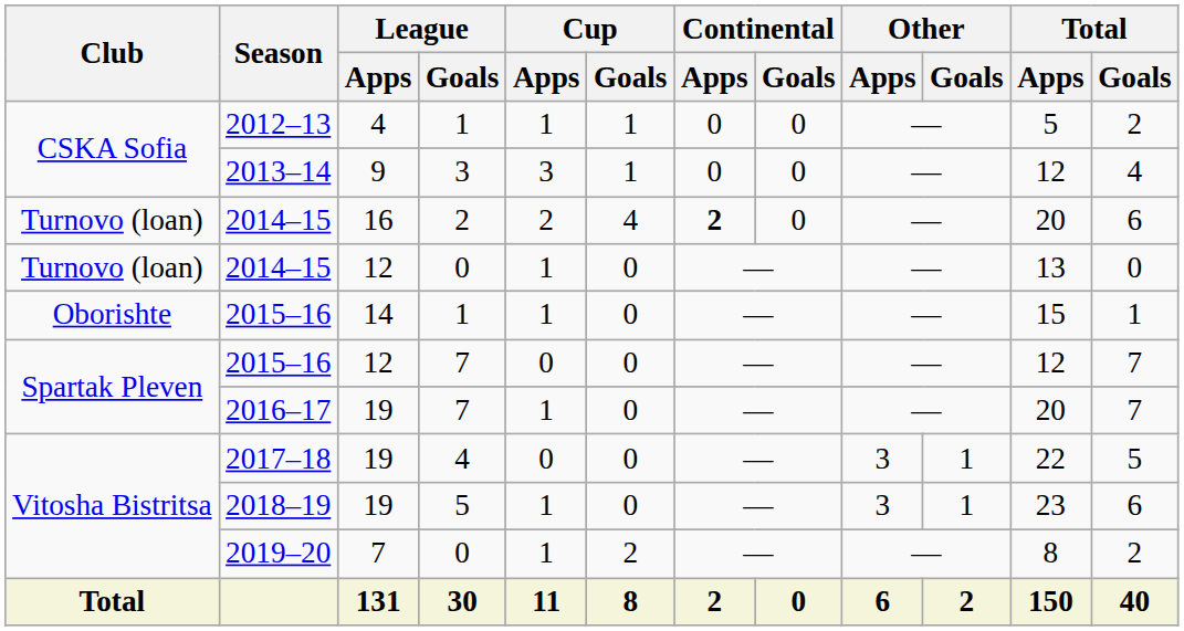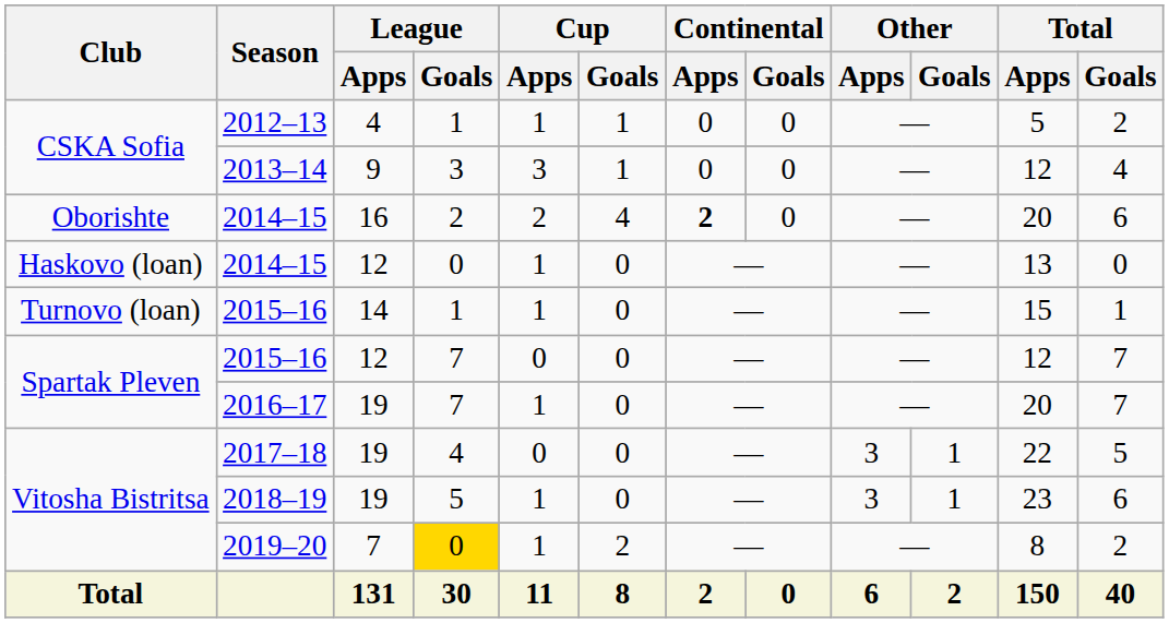2014–15 / 16 | Club: Turnovo (loan) -> Oborishte
2014–15 / 12 | Club: Turnovo (loan) -> Haskovo (loan)
2015–16 / 14 | Club: Oborishte -> Turnovo (loan)
2019–20 | League / Goals: no background -> gold background
